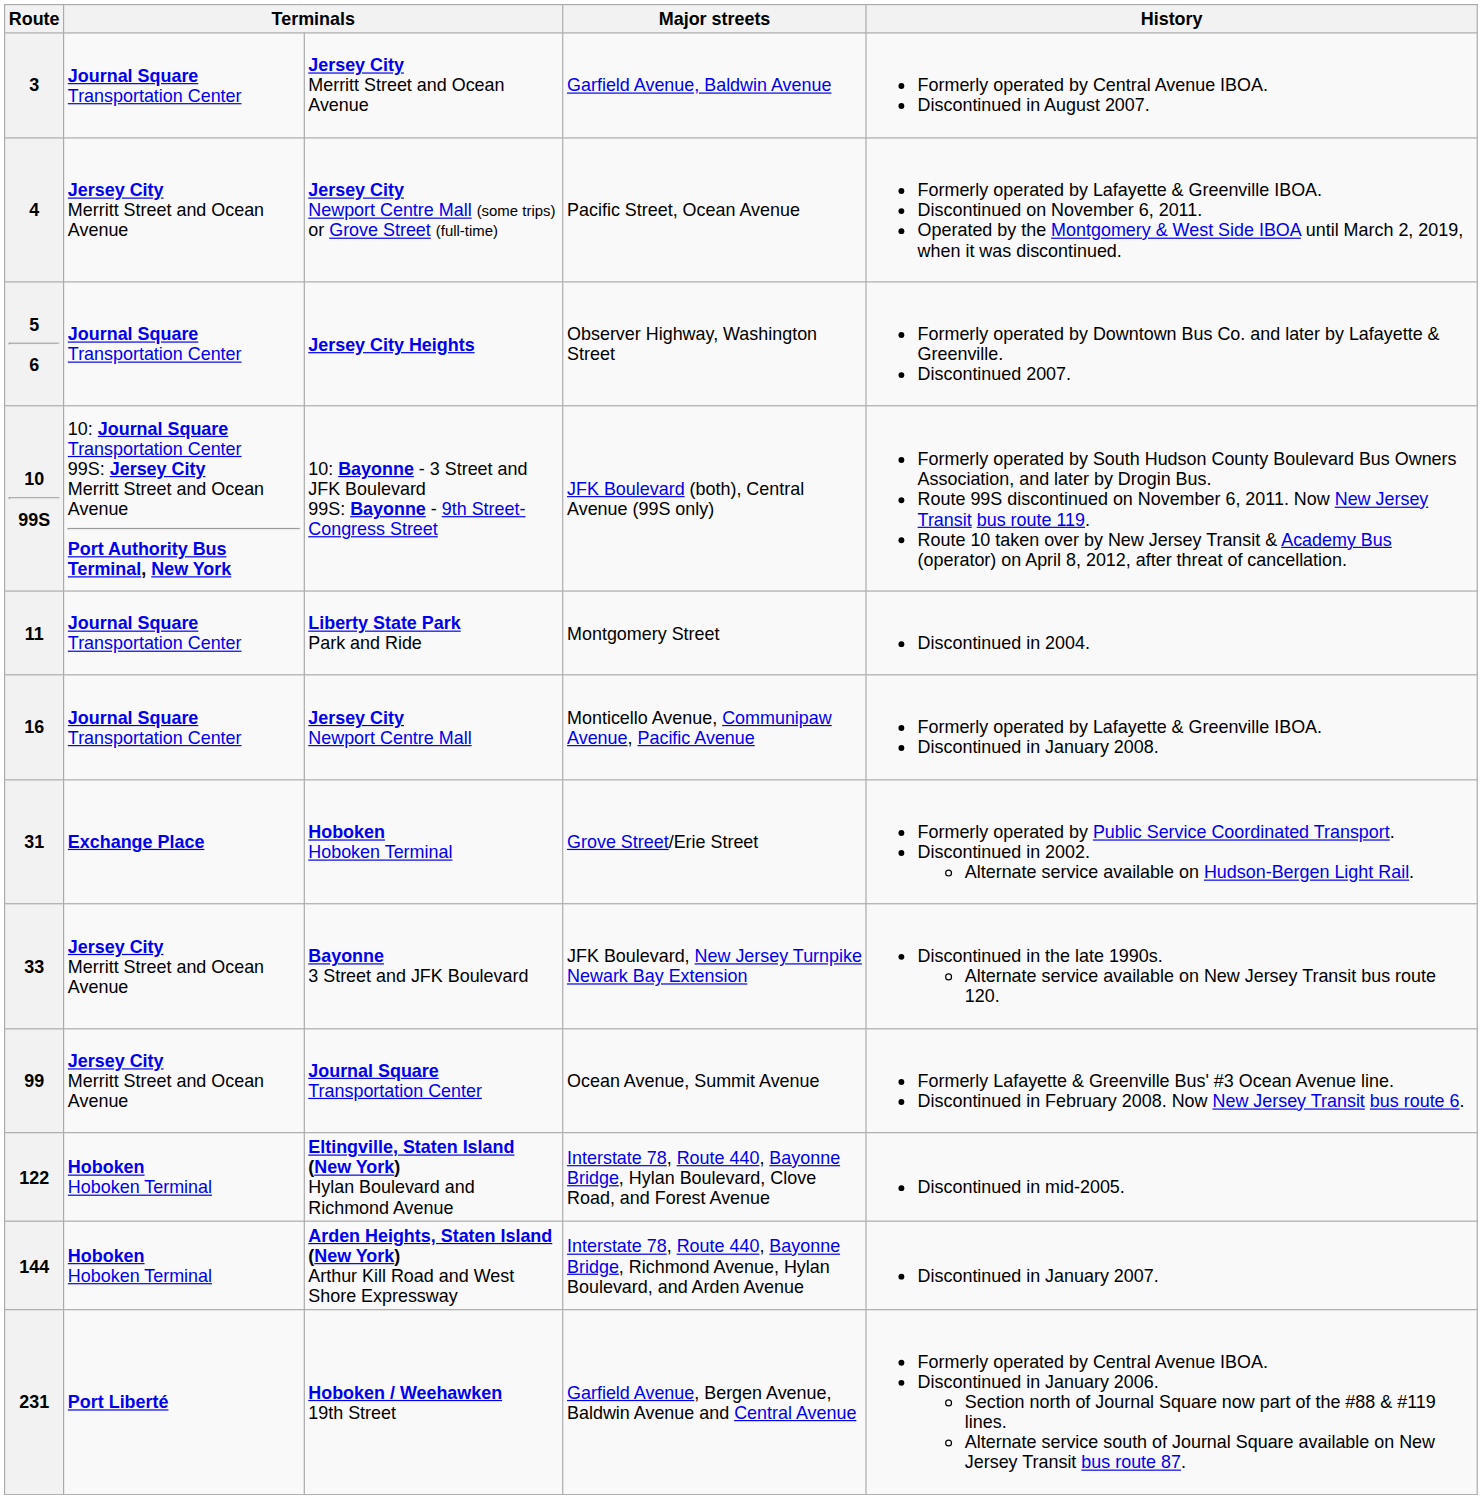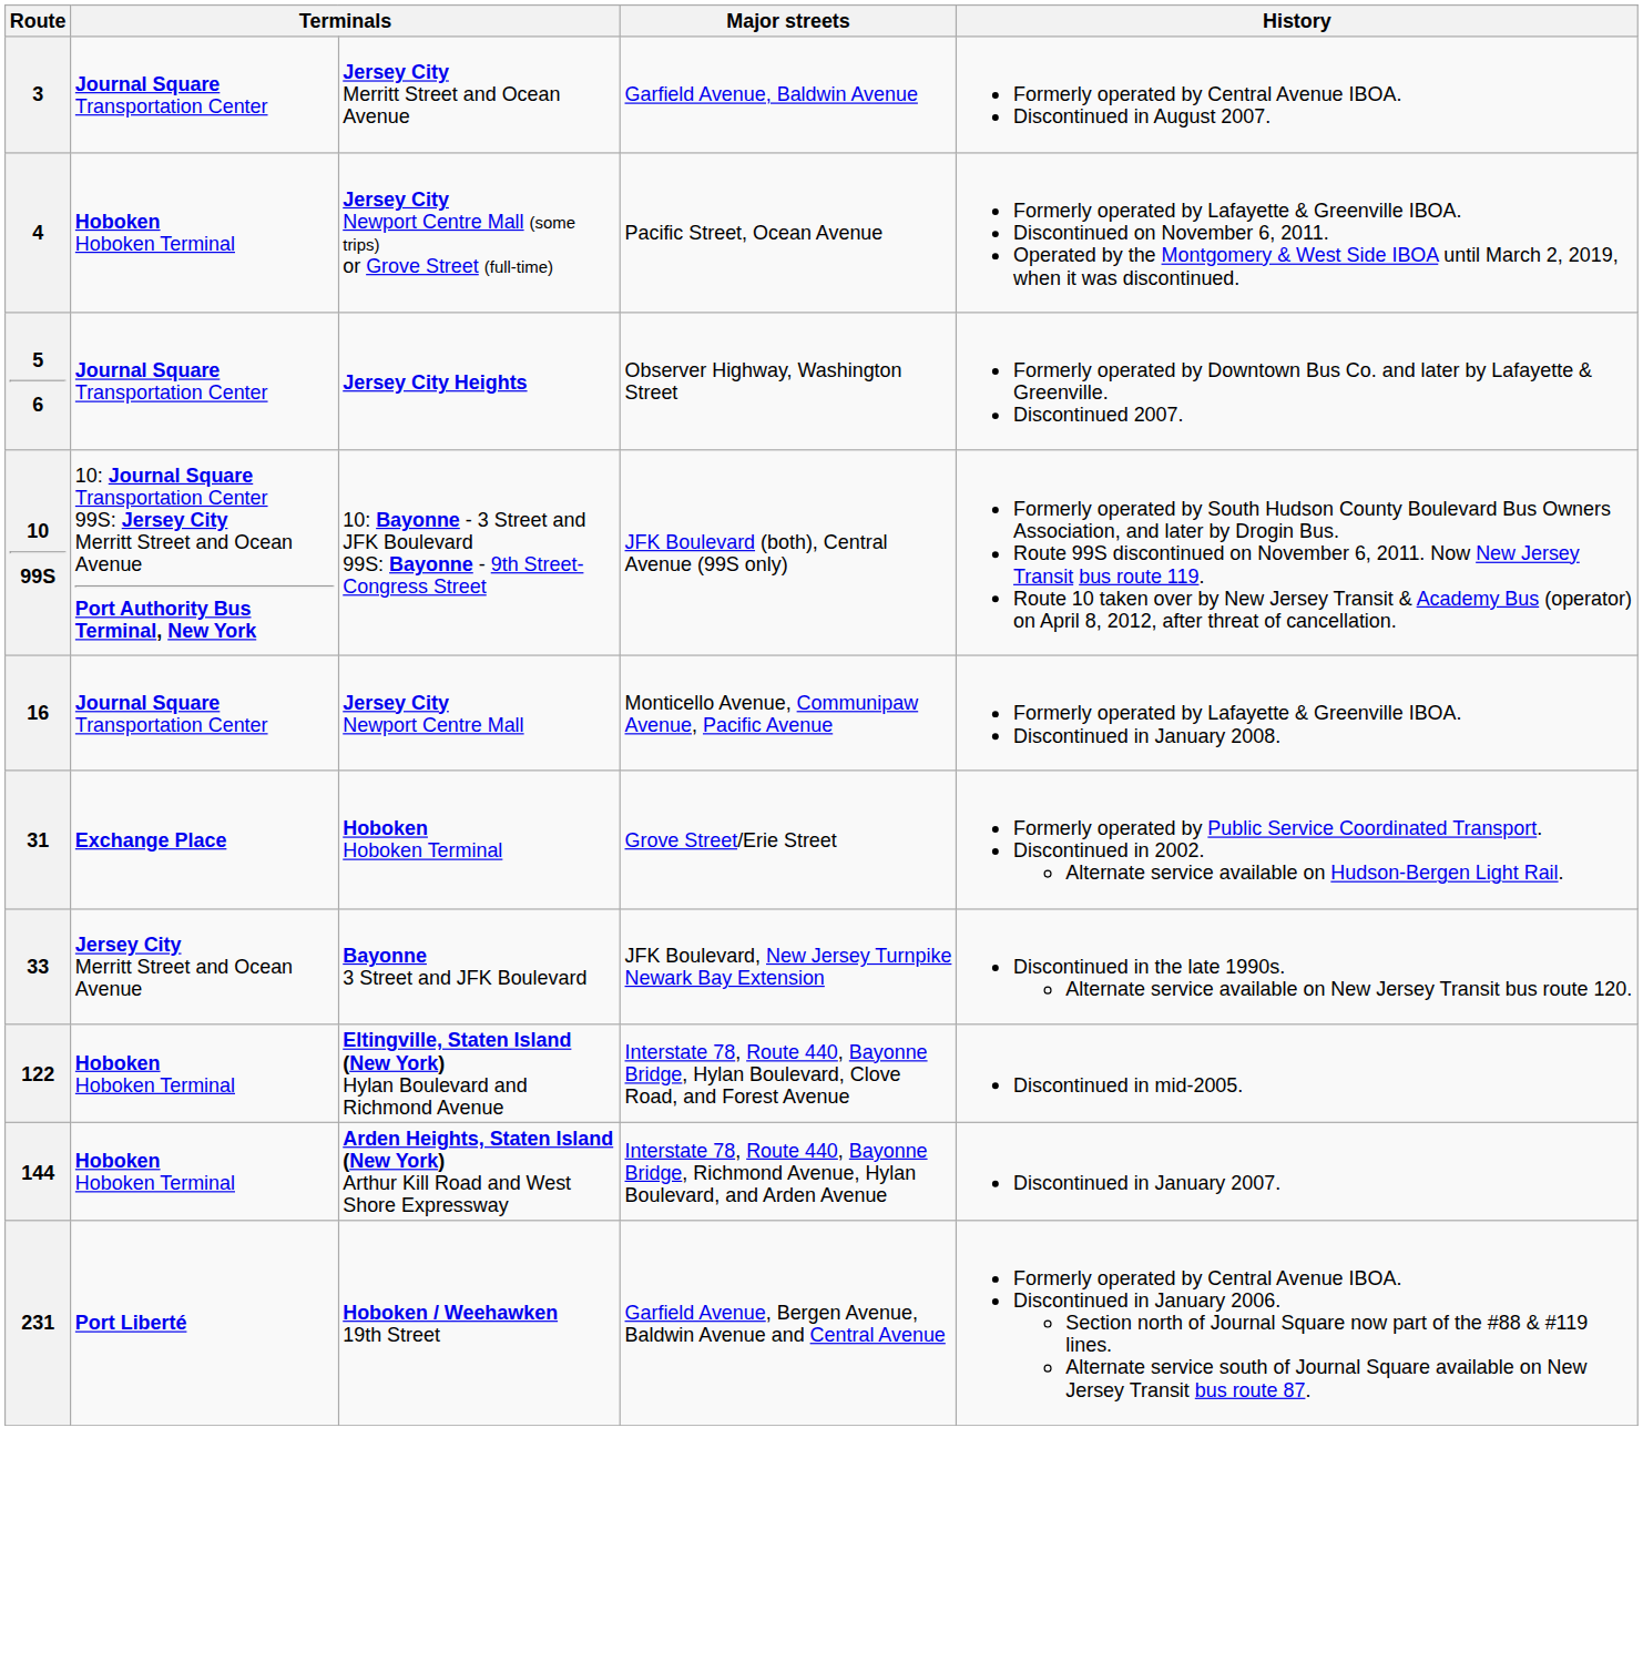4 | column 2: Jersey City Merritt Street and Ocean Avenue -> Hoboken Hoboken Terminal
- row: 11 | Journal Square Transportation Center | Liberty State Park Park and Ride | Montgomery Street | Discontinued in 2004.
- row: 99 | Jersey City Merritt Street and Ocean Avenue | Journal Square Transportation Center | Ocean Avenue, Summit Avenue | Formerly Lafayette & Greenville Bus' #3 Ocean Avenue line. Discontinued in February 2008. Now New Jersey Transit bus route 6.
